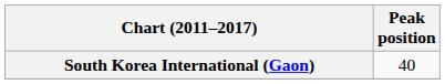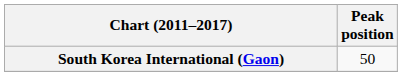South Korea International (Gaon) | Peak position: 40 -> 50
